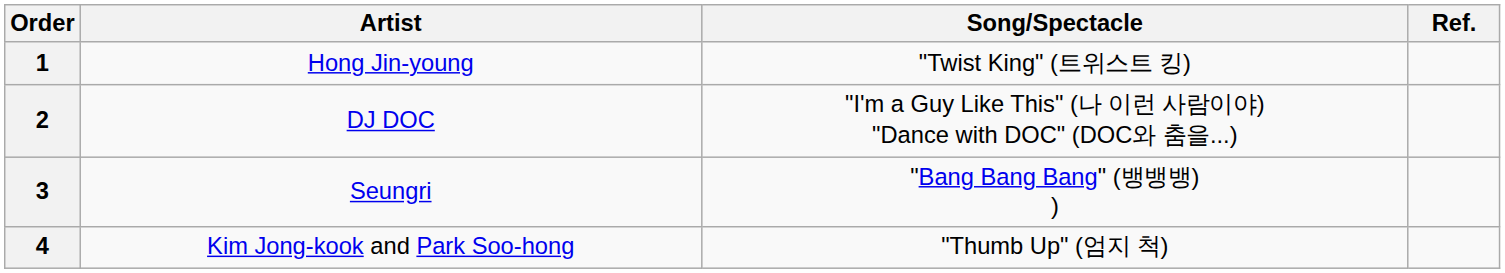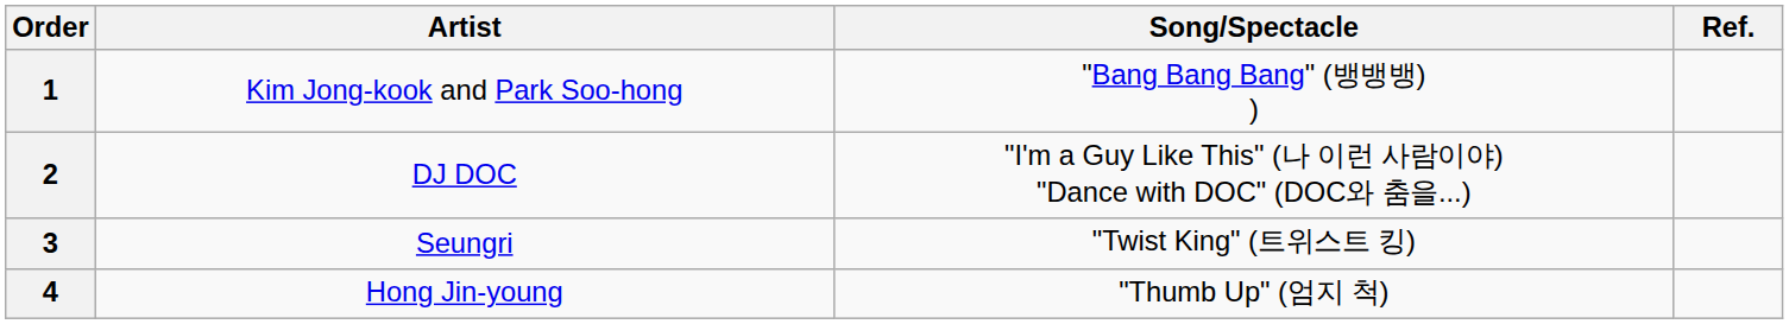1 | Artist: Hong Jin-young -> Kim Jong-kook and Park Soo-hong
1 | Song/Spectacle: "Twist King" (트위스트 킹) -> "Bang Bang Bang" (뱅뱅뱅) )
3 | Song/Spectacle: "Bang Bang Bang" (뱅뱅뱅) ) -> "Twist King" (트위스트 킹)
4 | Artist: Kim Jong-kook and Park Soo-hong -> Hong Jin-young
